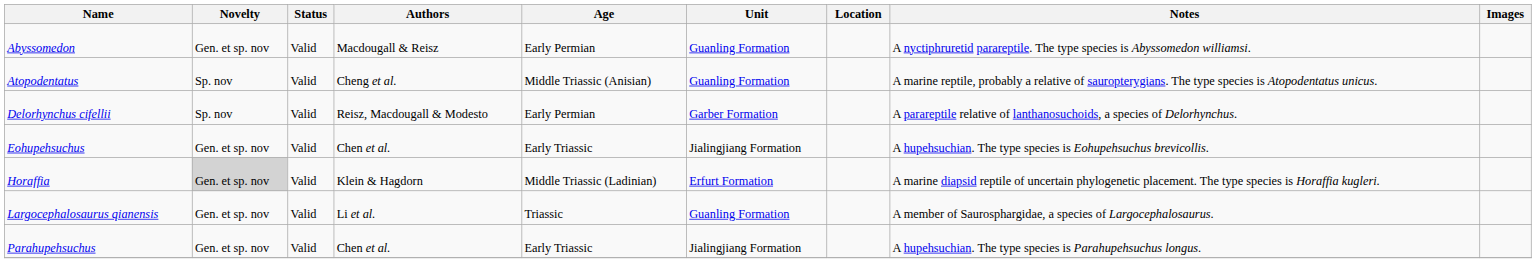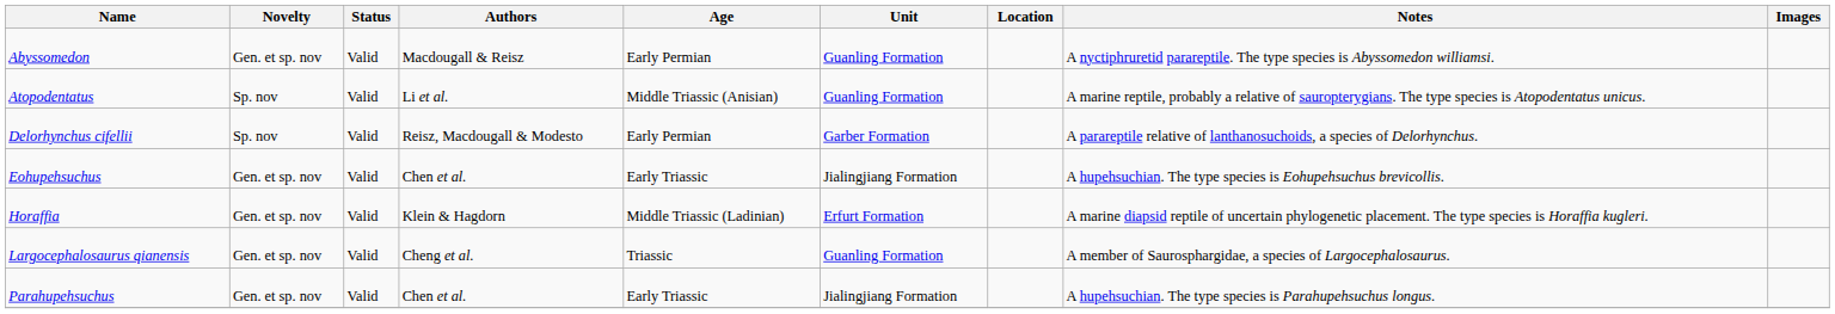Atopodentatus | Authors: Cheng et al. -> Li et al.
Horaffia | Novelty: lightgrey background -> no background
Largocephalosaurus qianensis | Authors: Li et al. -> Cheng et al.
